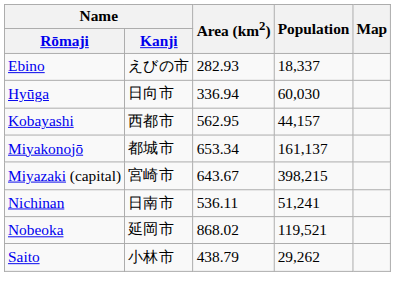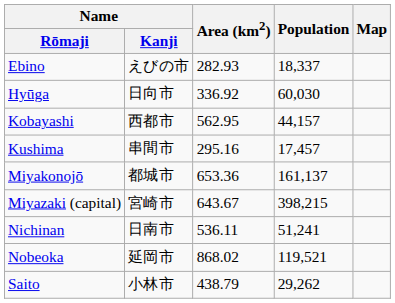Hyūga | Area (km2): 336.94 -> 336.92
+ row: Kushima | 串間市 | 295.16 | 17,457
Miyakonojō | Area (km2): 653.34 -> 653.36
